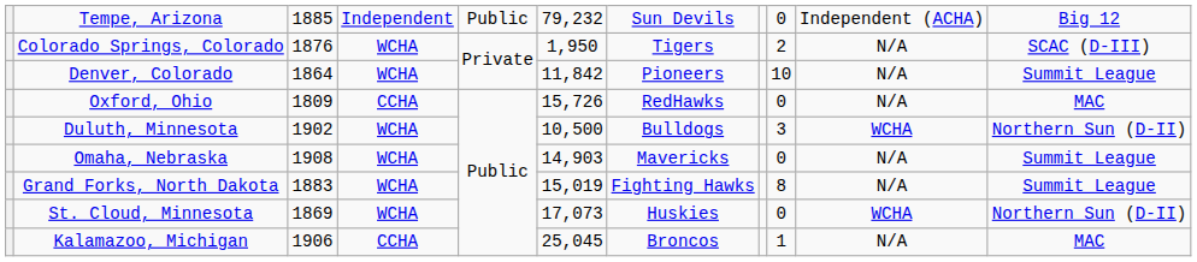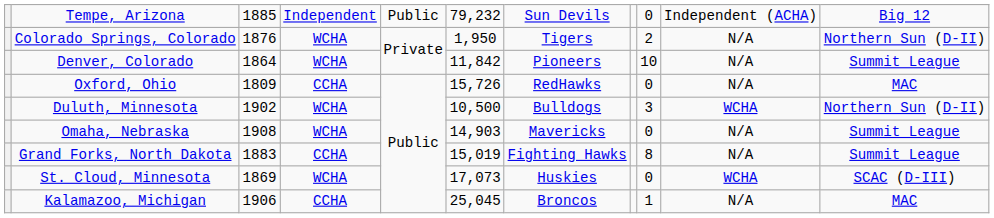Colorado Springs, Colorado | column 11: SCAC (D-III) -> Northern Sun (D-II)
Grand Forks, North Dakota | column 4: WCHA -> CCHA
St. Cloud, Minnesota | column 11: Northern Sun (D-II) -> SCAC (D-III)
